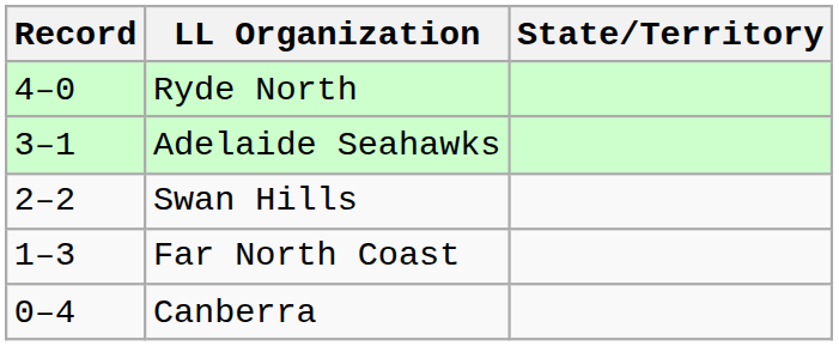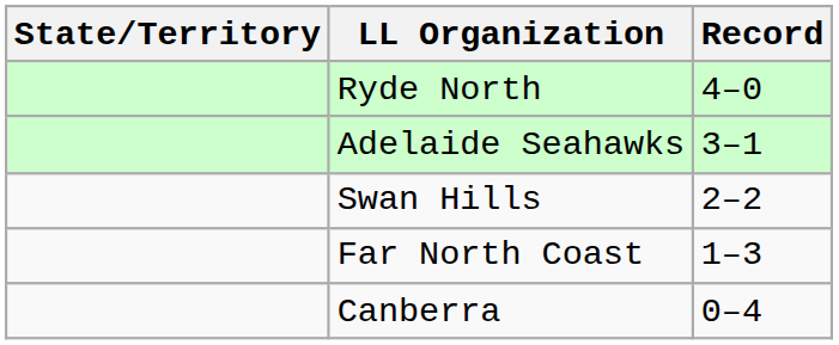columns swapped: State/Territory <-> Record
